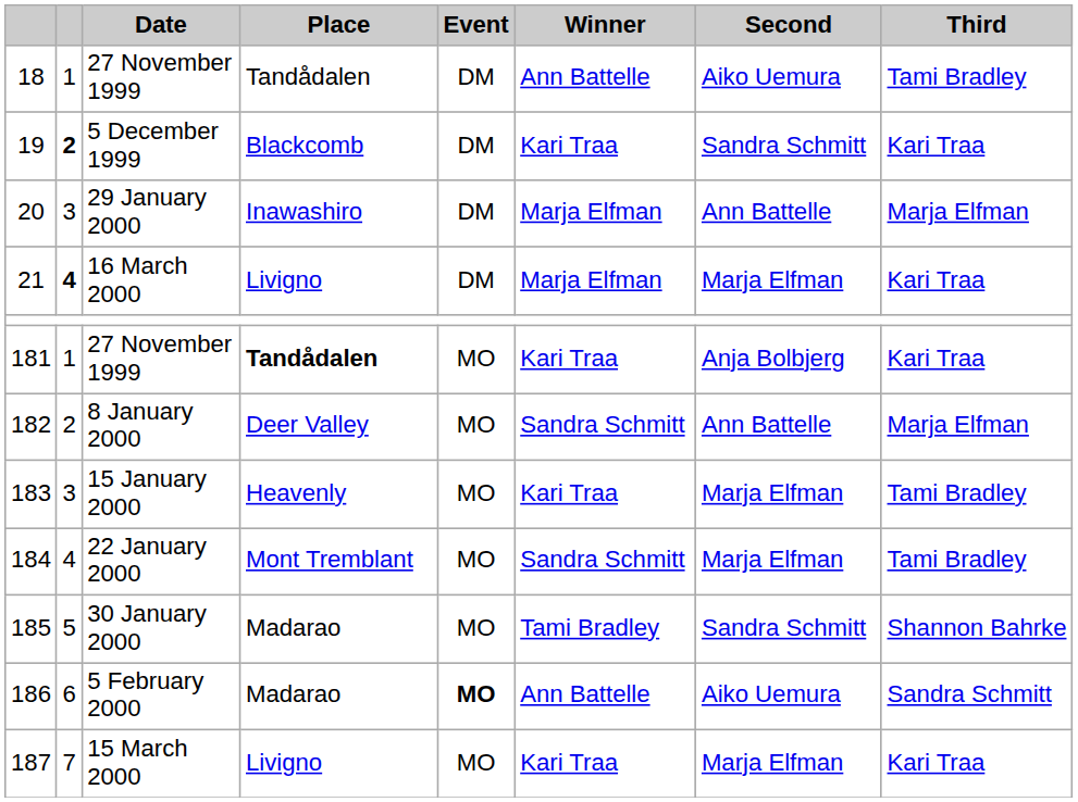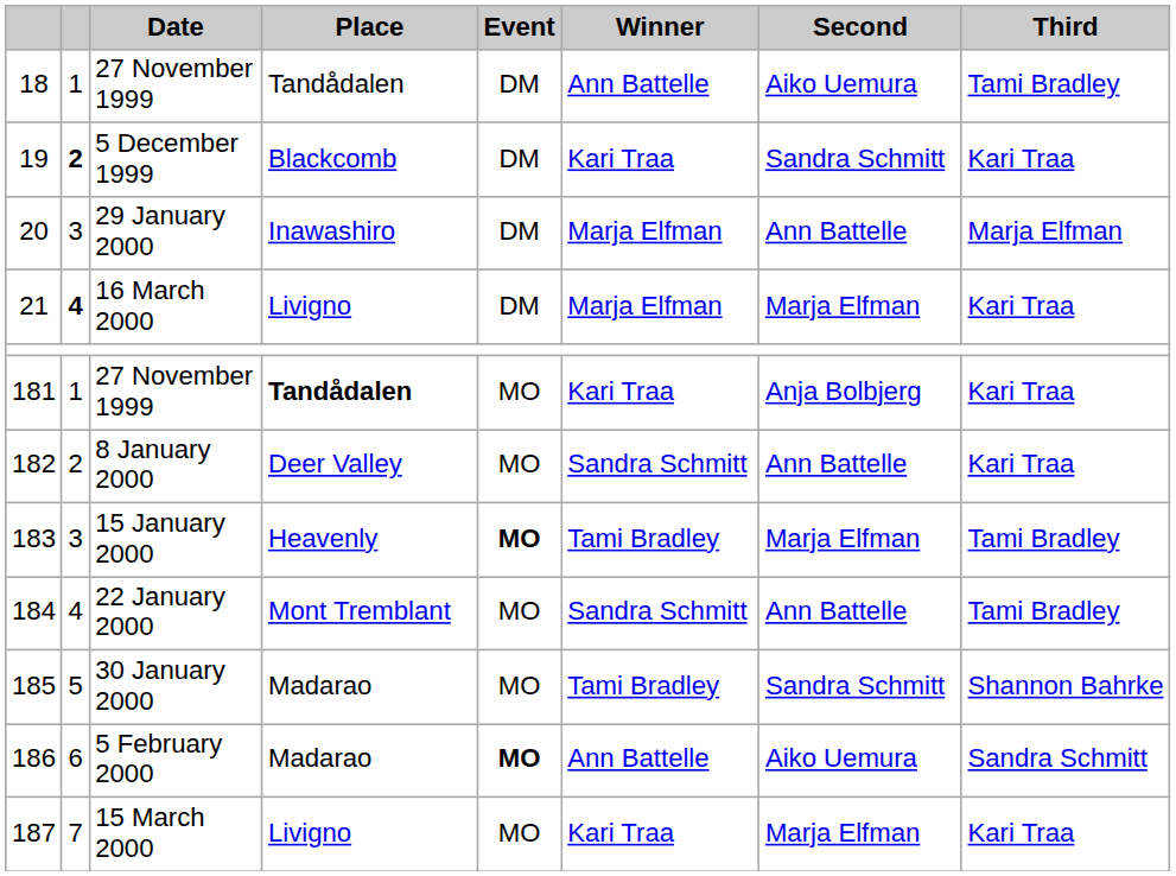8 January 2000 | Third: Marja Elfman -> Kari Traa
15 January 2000 | Event: normal -> bold
15 January 2000 | Winner: Kari Traa -> Tami Bradley
22 January 2000 | Second: Marja Elfman -> Ann Battelle
